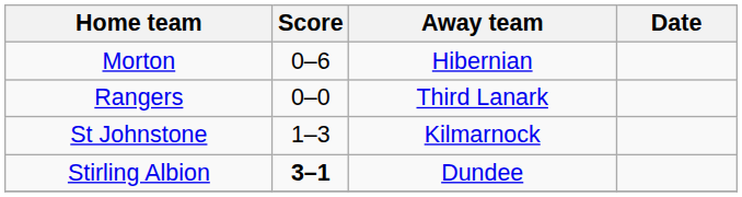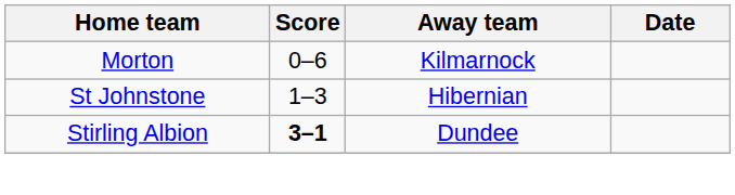Morton | Away team: Hibernian -> Kilmarnock
- row: Rangers | 0–0 | Third Lanark
St Johnstone | Away team: Kilmarnock -> Hibernian
